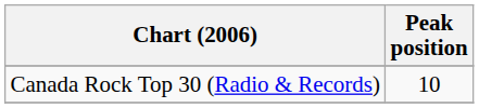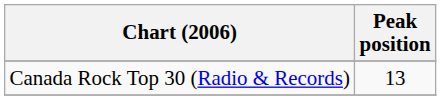Canada Rock Top 30 (Radio & Records) | Peak position: 10 -> 13
